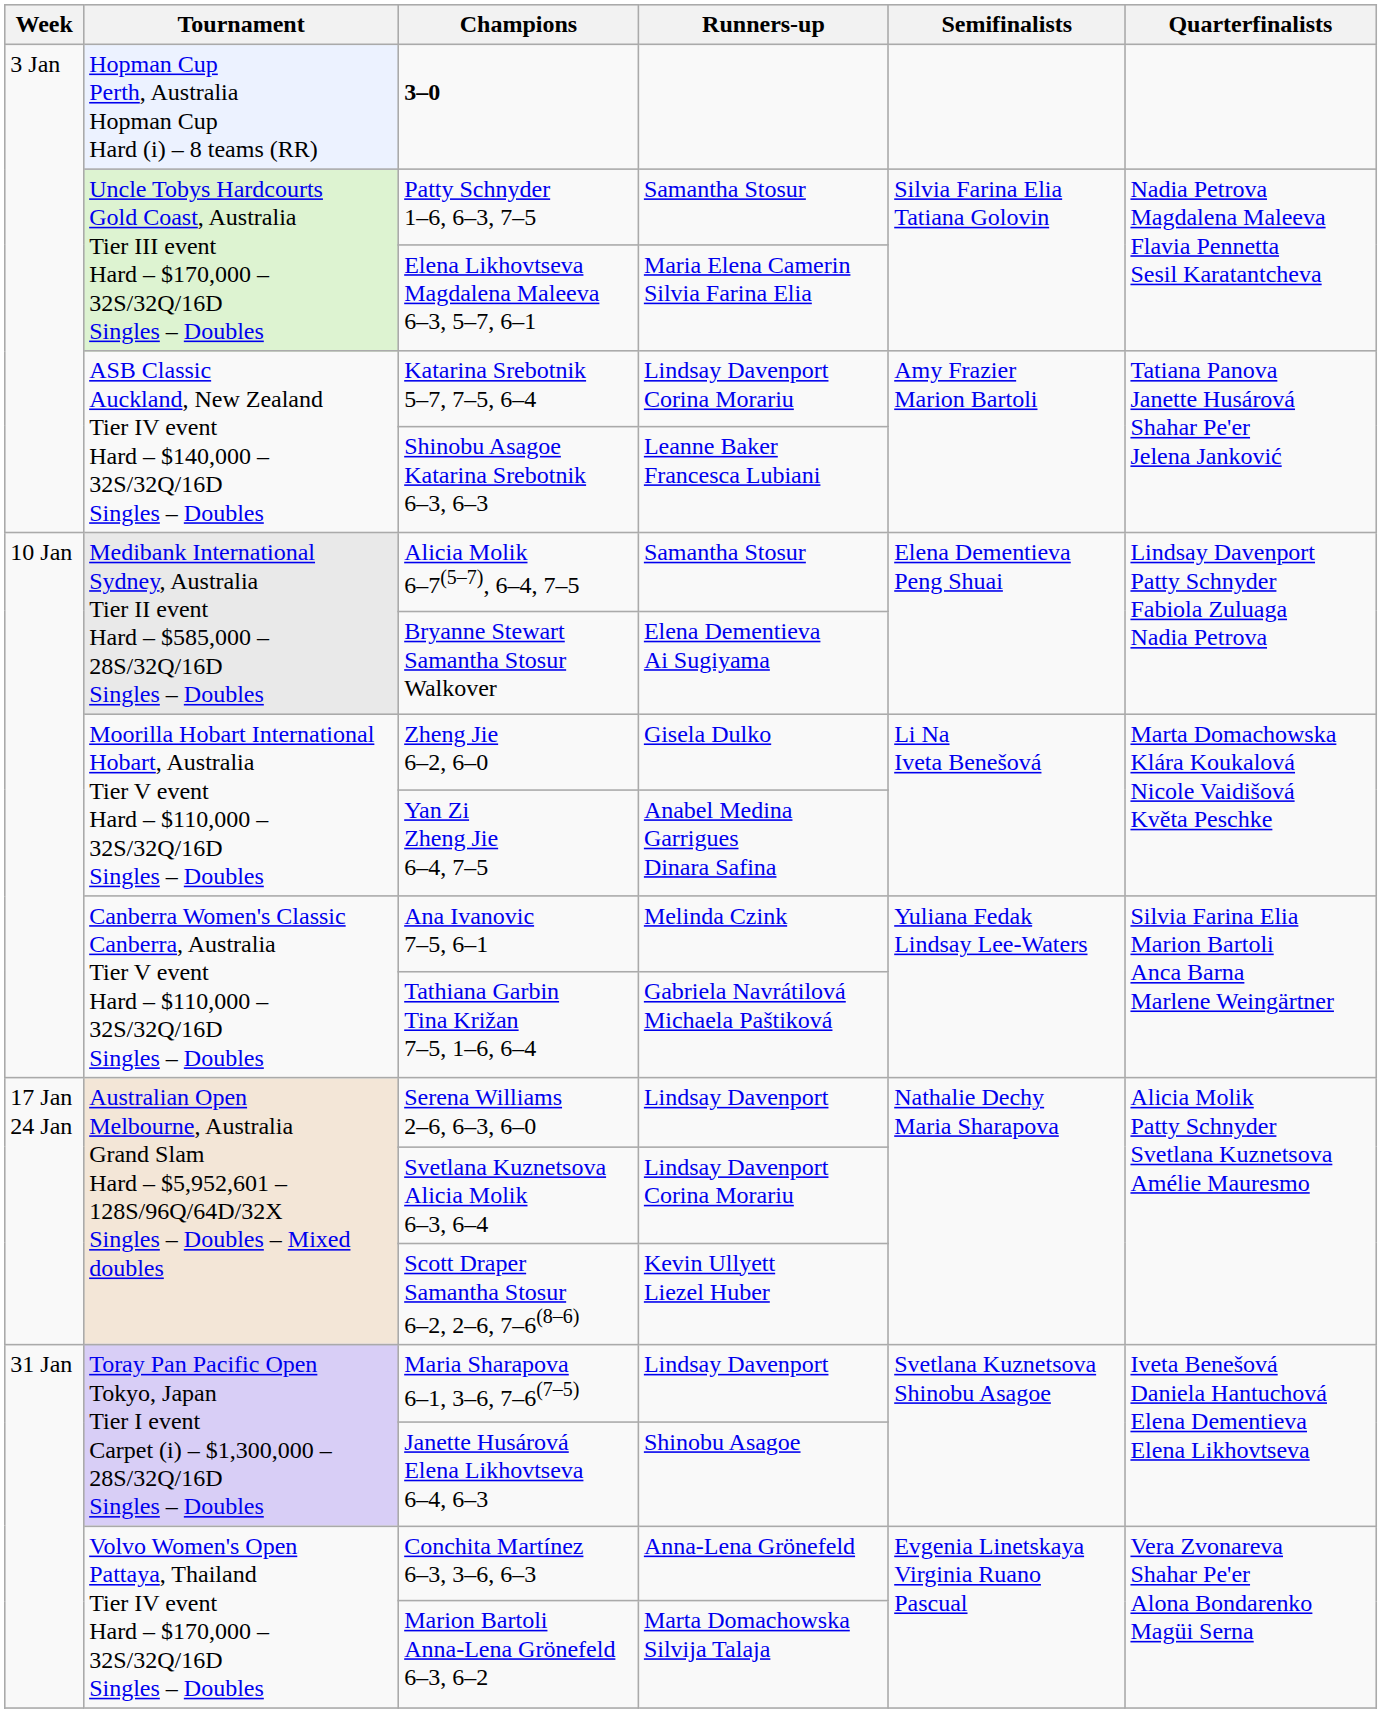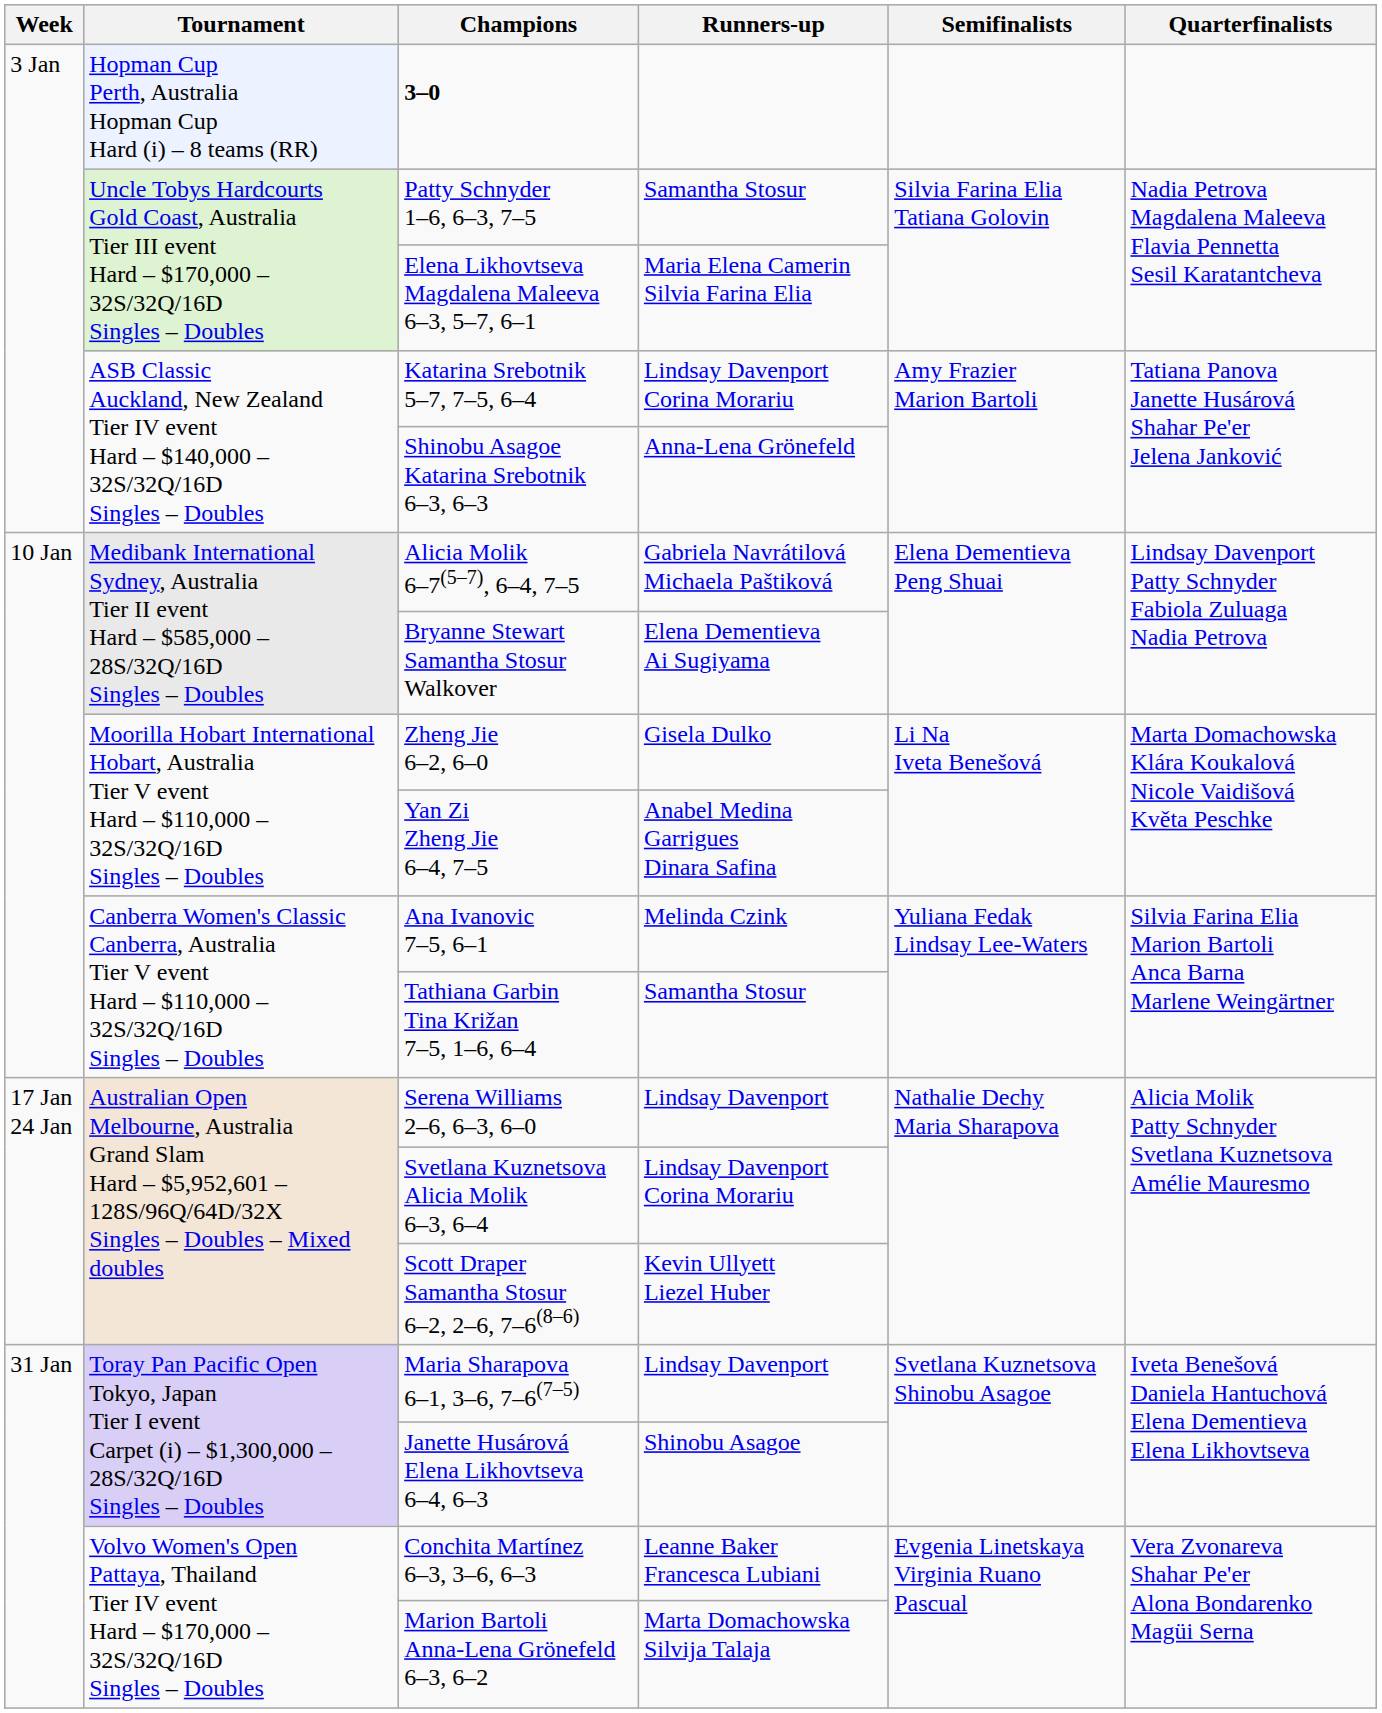Shinobu Asagoe Katarina Srebotnik 6–3, 6–3 | Runners-up: Leanne Baker Francesca Lubiani -> Anna-Lena Grönefeld
Alicia Molik 6–7(5–7), 6–4, 7–5 | Runners-up: Samantha Stosur -> Gabriela Navrátilová Michaela Paštiková
Tathiana Garbin Tina Križan 7–5, 1–6, 6–4 | Runners-up: Gabriela Navrátilová Michaela Paštiková -> Samantha Stosur
Conchita Martínez 6–3, 3–6, 6–3 | Runners-up: Anna-Lena Grönefeld -> Leanne Baker Francesca Lubiani
